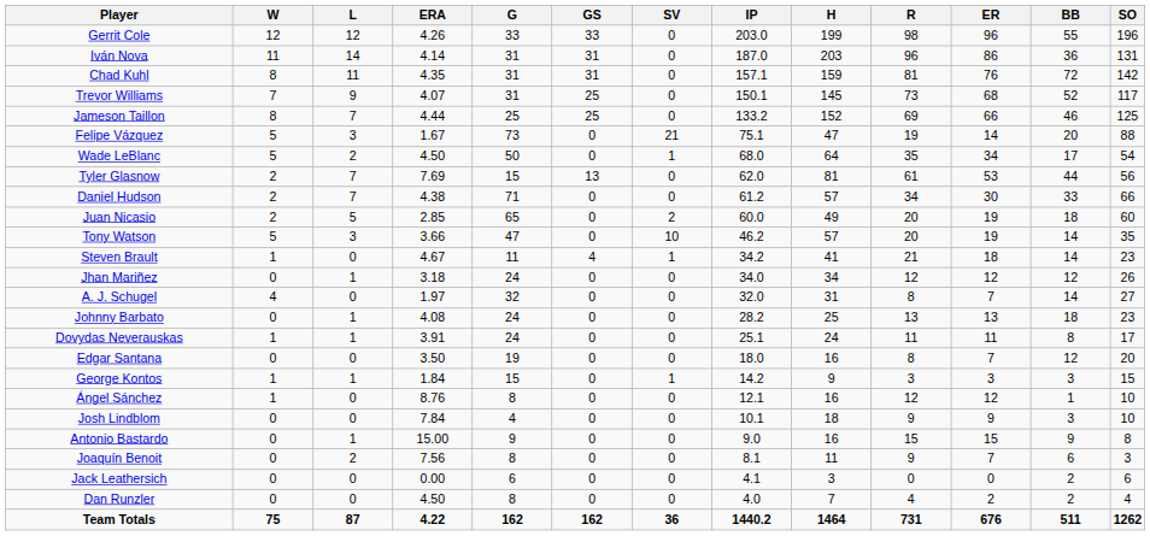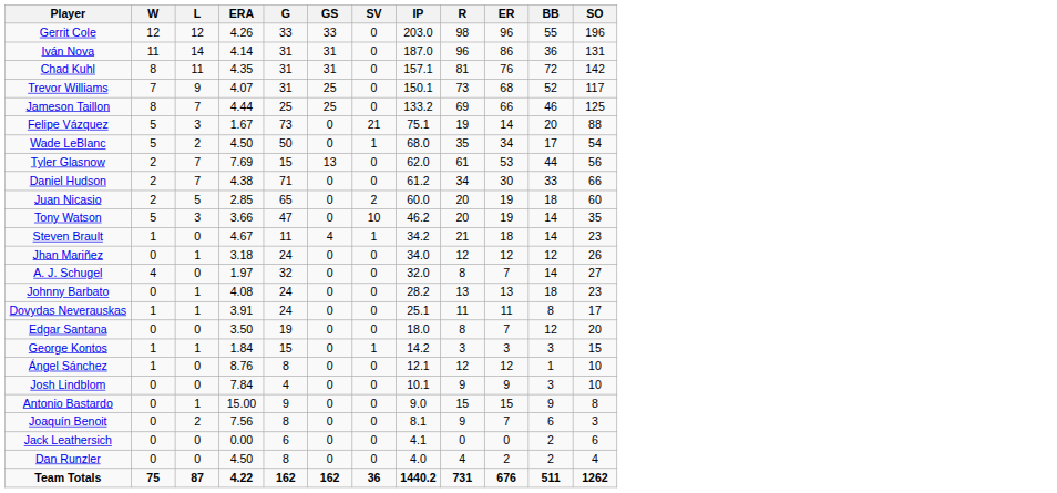- column: H | 199 | 203 | 159 | 145 | 152 | 47 | 64 | 81 | 57 | 49 | 57 | 41 | 34 | 31 | 25 | 24 | 16 | 9 | 16 | 18 | 16 | 11 | 3 | 7 | 1464
